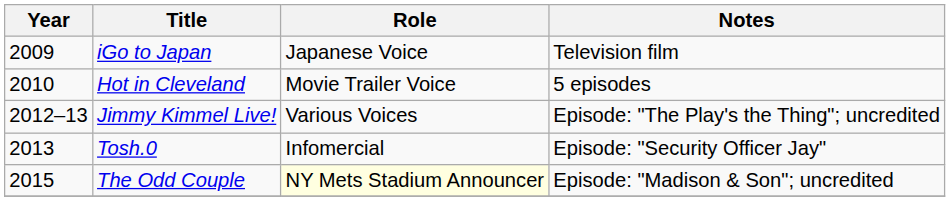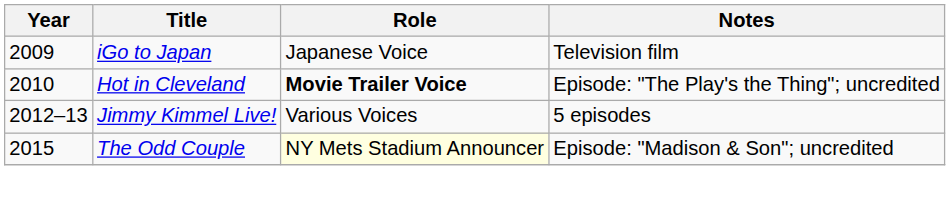Hot in Cleveland | Role: normal -> bold
Hot in Cleveland | Notes: 5 episodes -> Episode: "The Play's the Thing"; uncredited
Jimmy Kimmel Live! | Notes: Episode: "The Play's the Thing"; uncredited -> 5 episodes
- row: 2013 | Tosh.0 | Infomercial | Episode: "Security Officer Jay"
